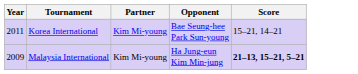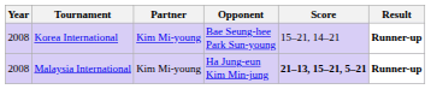+ column: Result | Runner-up | Runner-up
Korea International | Year: 2011 -> 2008
Malaysia International | Year: 2009 -> 2008
